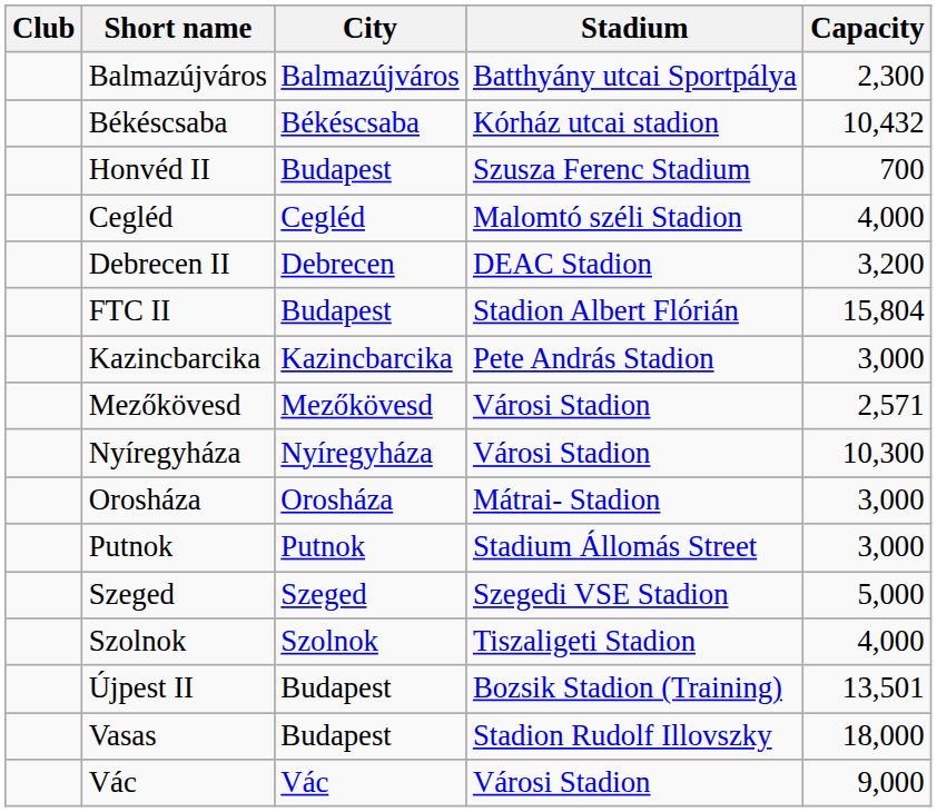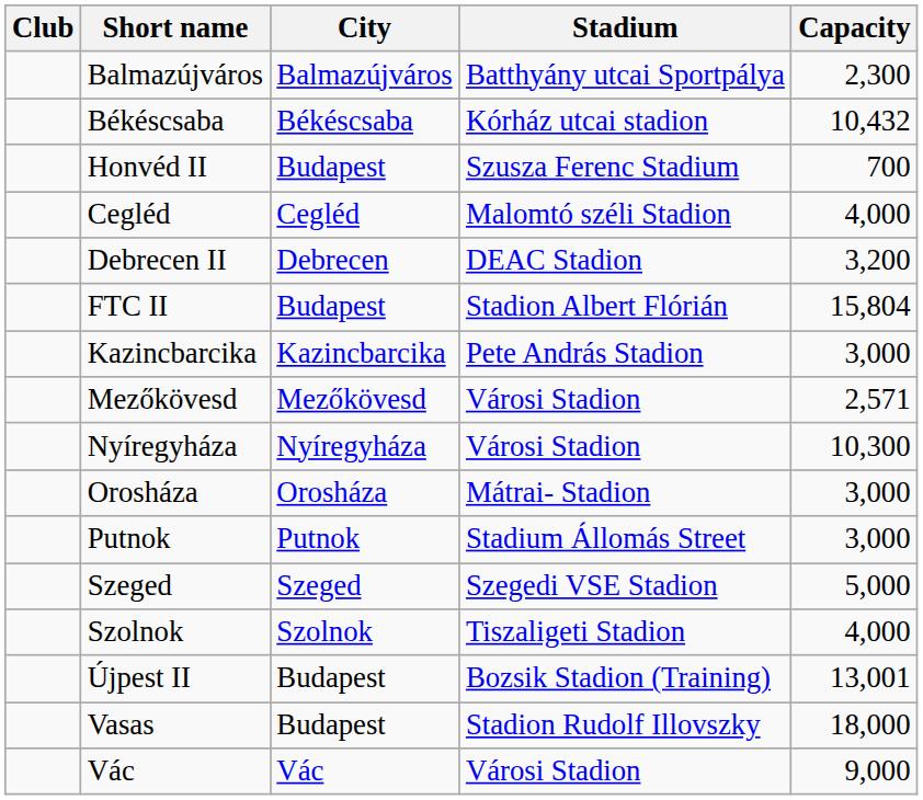Újpest II | Capacity: 13,501 -> 13,001
